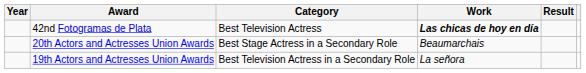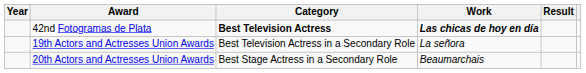42nd Fotogramas de Plata | Category: normal -> bold
rows swapped: 19th Actors and Actresses Union Awards <-> 20th Actors and Actresses Union Awards
